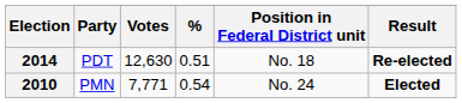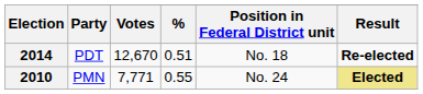2014 | Votes: 12,630 -> 12,670
2010 | %: 0.54 -> 0.55
2010 | Result: no background -> khaki background
